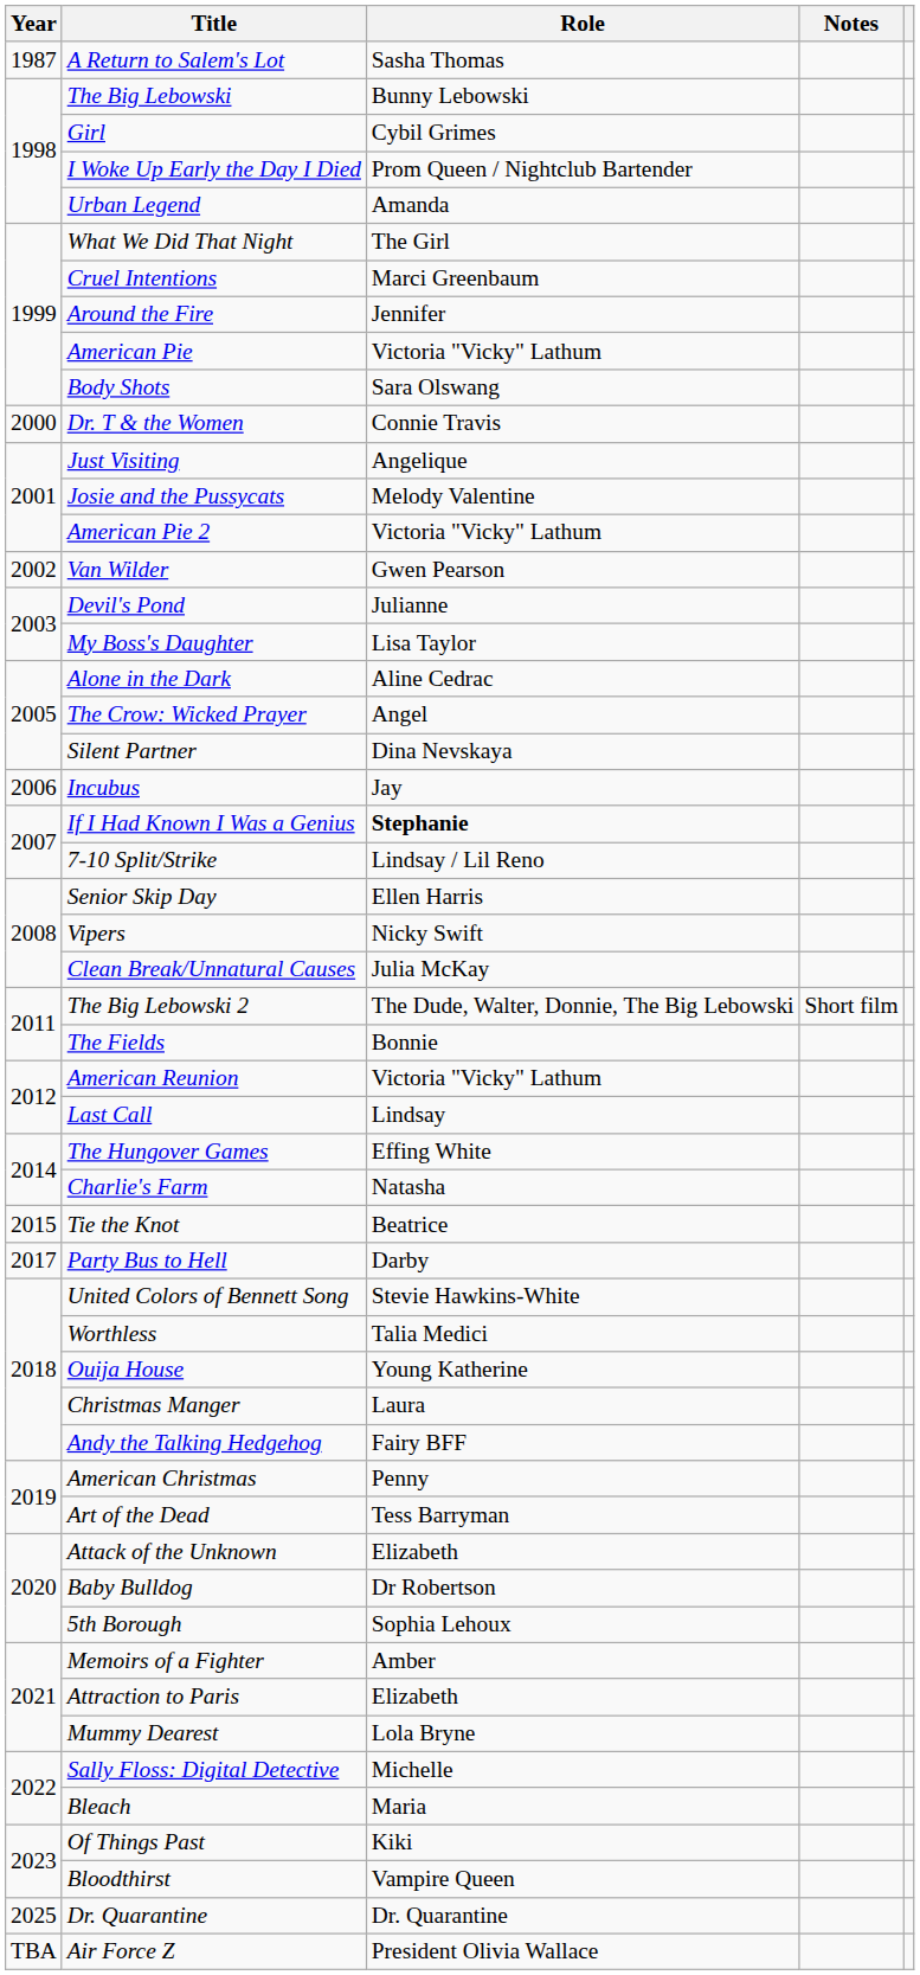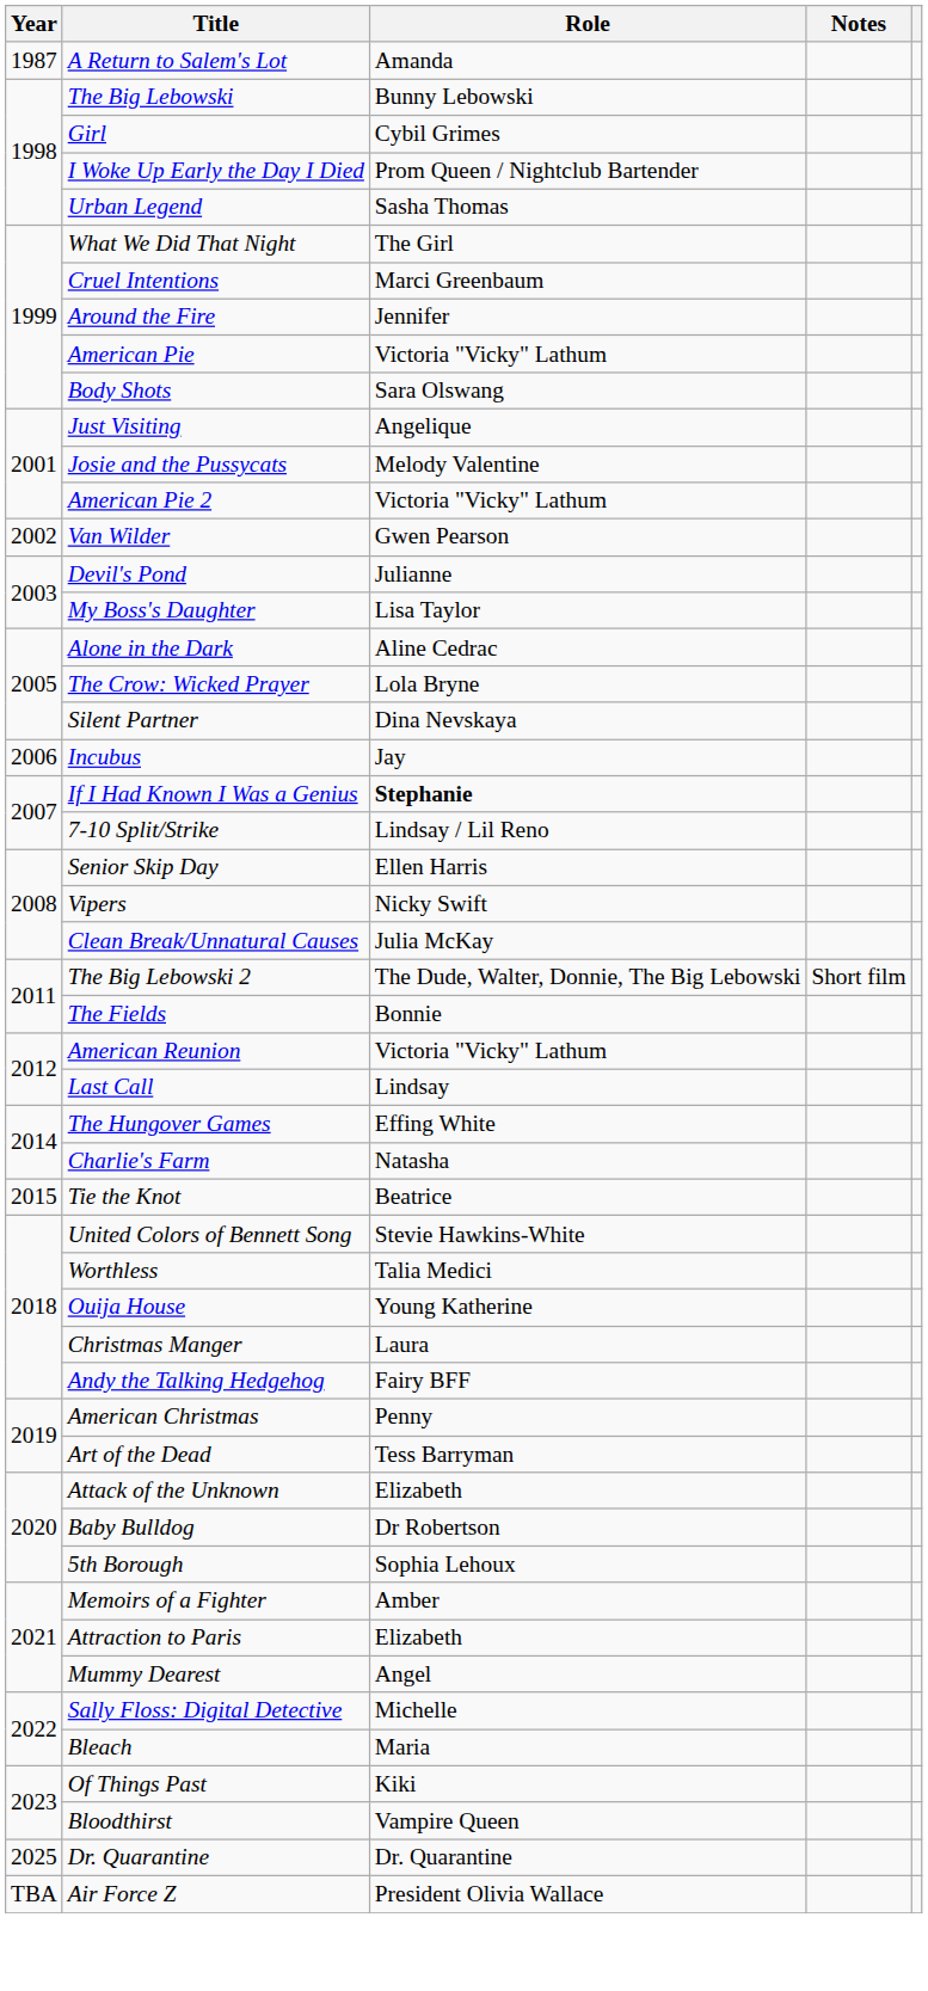A Return to Salem's Lot | Role: Sasha Thomas -> Amanda
Urban Legend | Role: Amanda -> Sasha Thomas
- row: 2000 | Dr. T & the Women | Connie Travis
The Crow: Wicked Prayer | Role: Angel -> Lola Bryne
- row: 2017 | Party Bus to Hell | Darby
Mummy Dearest | Role: Lola Bryne -> Angel
